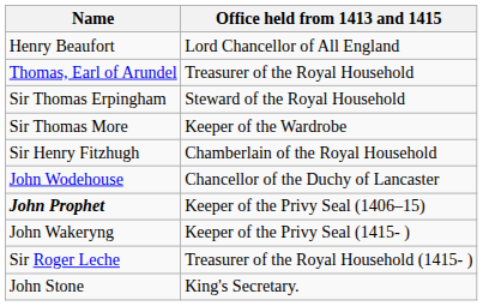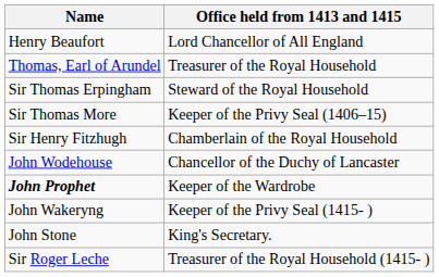Sir Thomas More | Office held from 1413 and 1415: Keeper of the Wardrobe -> Keeper of the Privy Seal (1406–15)
John Prophet | Office held from 1413 and 1415: Keeper of the Privy Seal (1406–15) -> Keeper of the Wardrobe
rows swapped: Sir Roger Leche <-> John Stone
